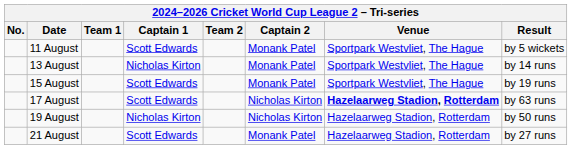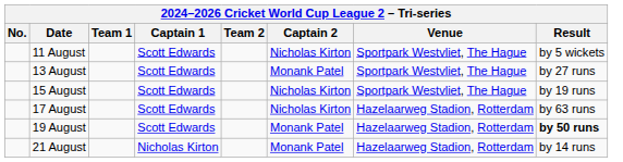11 August | Captain 2: Monank Patel -> Nicholas Kirton
13 August | Captain 1: Nicholas Kirton -> Scott Edwards
13 August | Result: by 14 runs -> by 27 runs
15 August | Captain 2: Monank Patel -> Nicholas Kirton
17 August | Venue: bold -> normal
19 August | Captain 1: Nicholas Kirton -> Scott Edwards
19 August | Captain 2: Nicholas Kirton -> Monank Patel
19 August | Result: normal -> bold
21 August | Captain 1: Scott Edwards -> Nicholas Kirton
21 August | Result: by 27 runs -> by 14 runs
